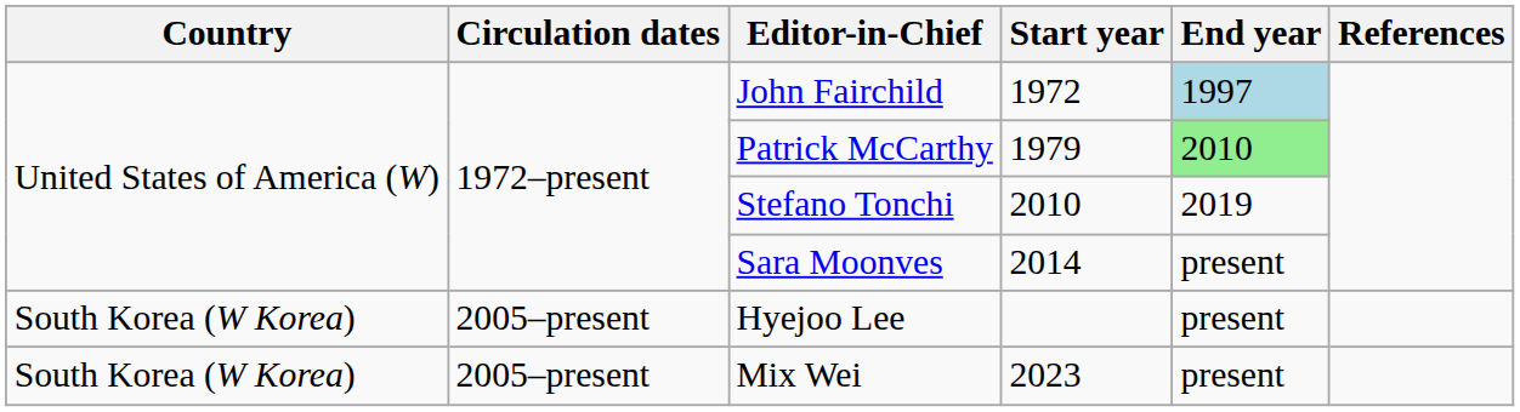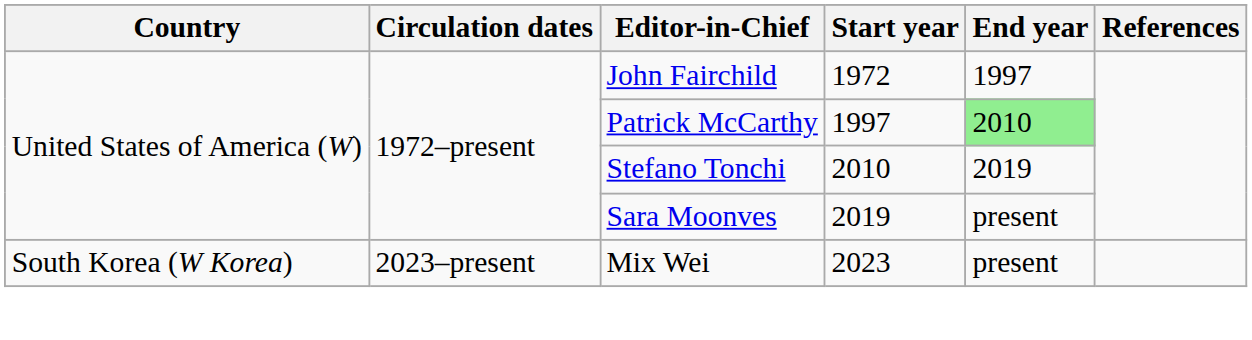John Fairchild | End year: lightblue background -> no background
Patrick McCarthy | Start year: 1979 -> 1997
Sara Moonves | Start year: 2014 -> 2019
- row: South Korea (W Korea) | 2005–present | Hyejoo Lee | present
Mix Wei | Circulation dates: 2005–present -> 2023–present
